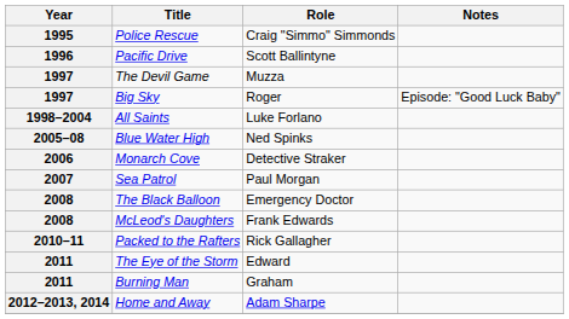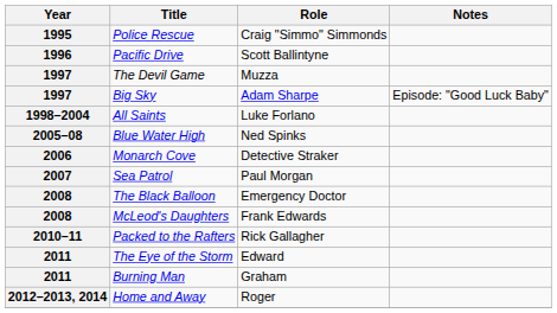Big Sky | Role: Roger -> Adam Sharpe
Home and Away | Role: Adam Sharpe -> Roger
